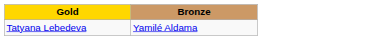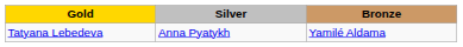+ column: Silver | Anna Pyatykh
